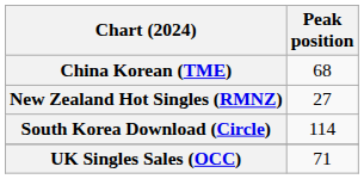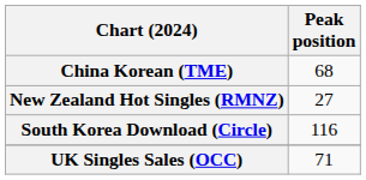South Korea Download (Circle) | Peak position: 114 -> 116
